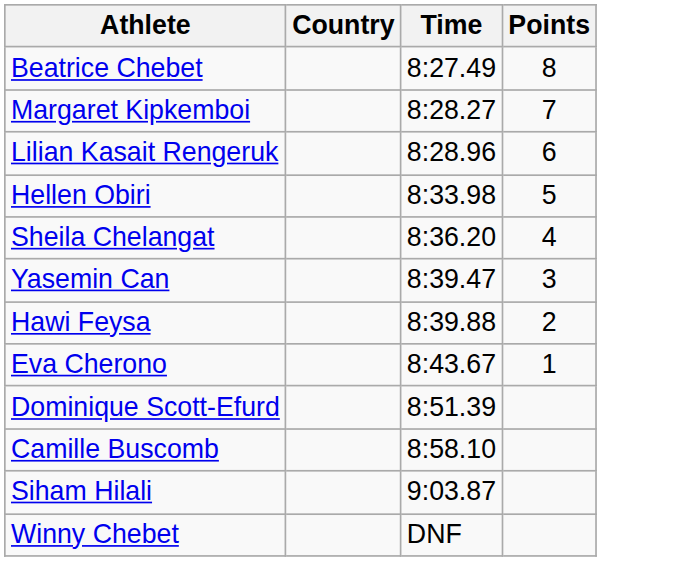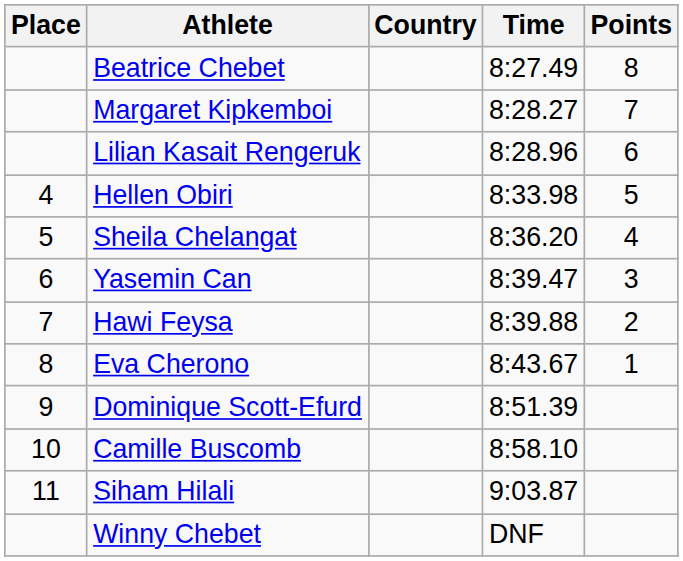+ column: Place | 4 | 5 | 6 | 7 | 8 | 9 | 10 | 11
